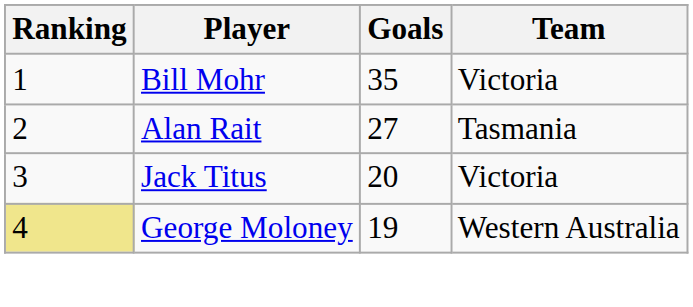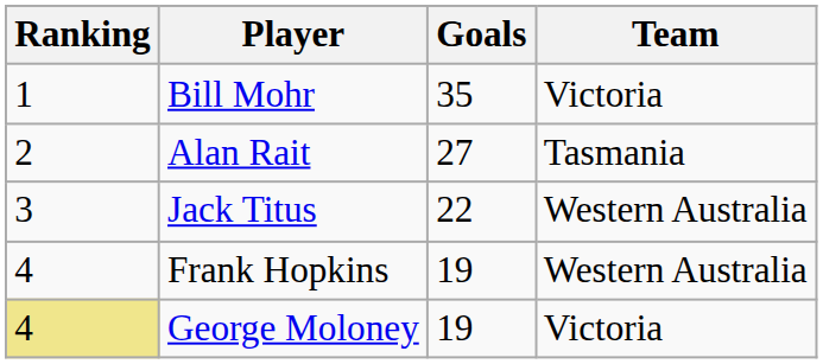Jack Titus | Goals: 20 -> 22
Jack Titus | Team: Victoria -> Western Australia
+ row: 4 | Frank Hopkins | 19 | Western Australia
George Moloney | Team: Western Australia -> Victoria
